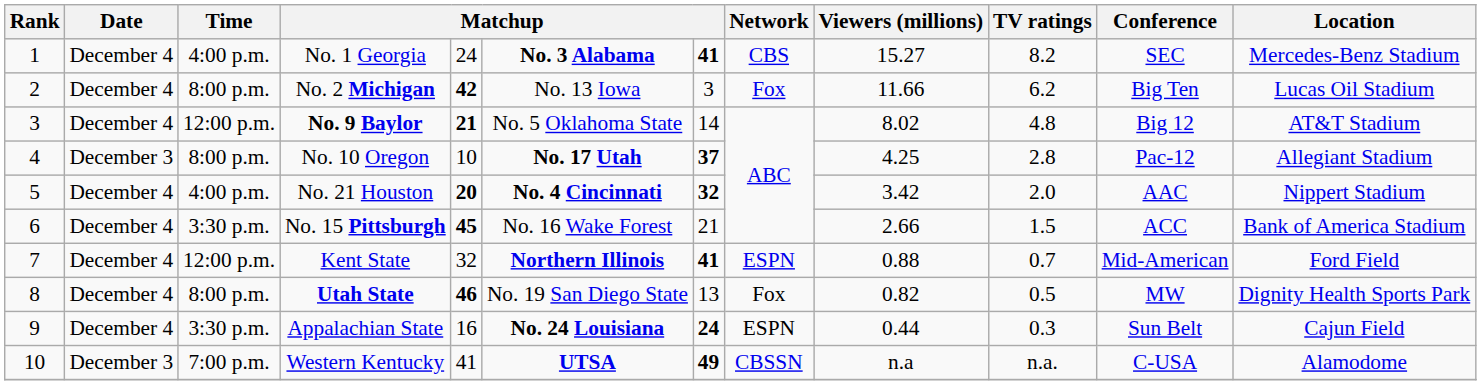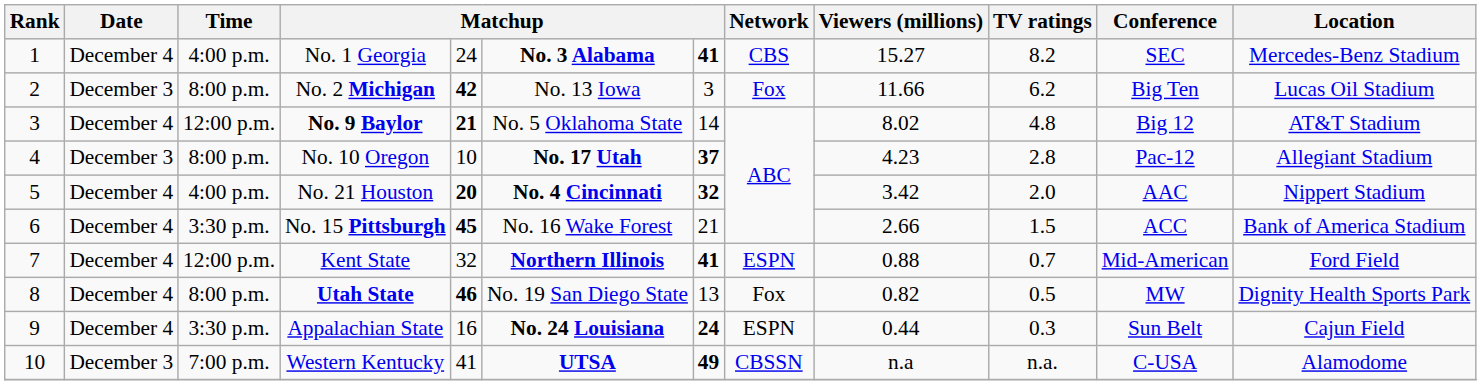No. 2 Michigan | Date: December 4 -> December 3
No. 10 Oregon | Viewers (millions): 4.25 -> 4.23
